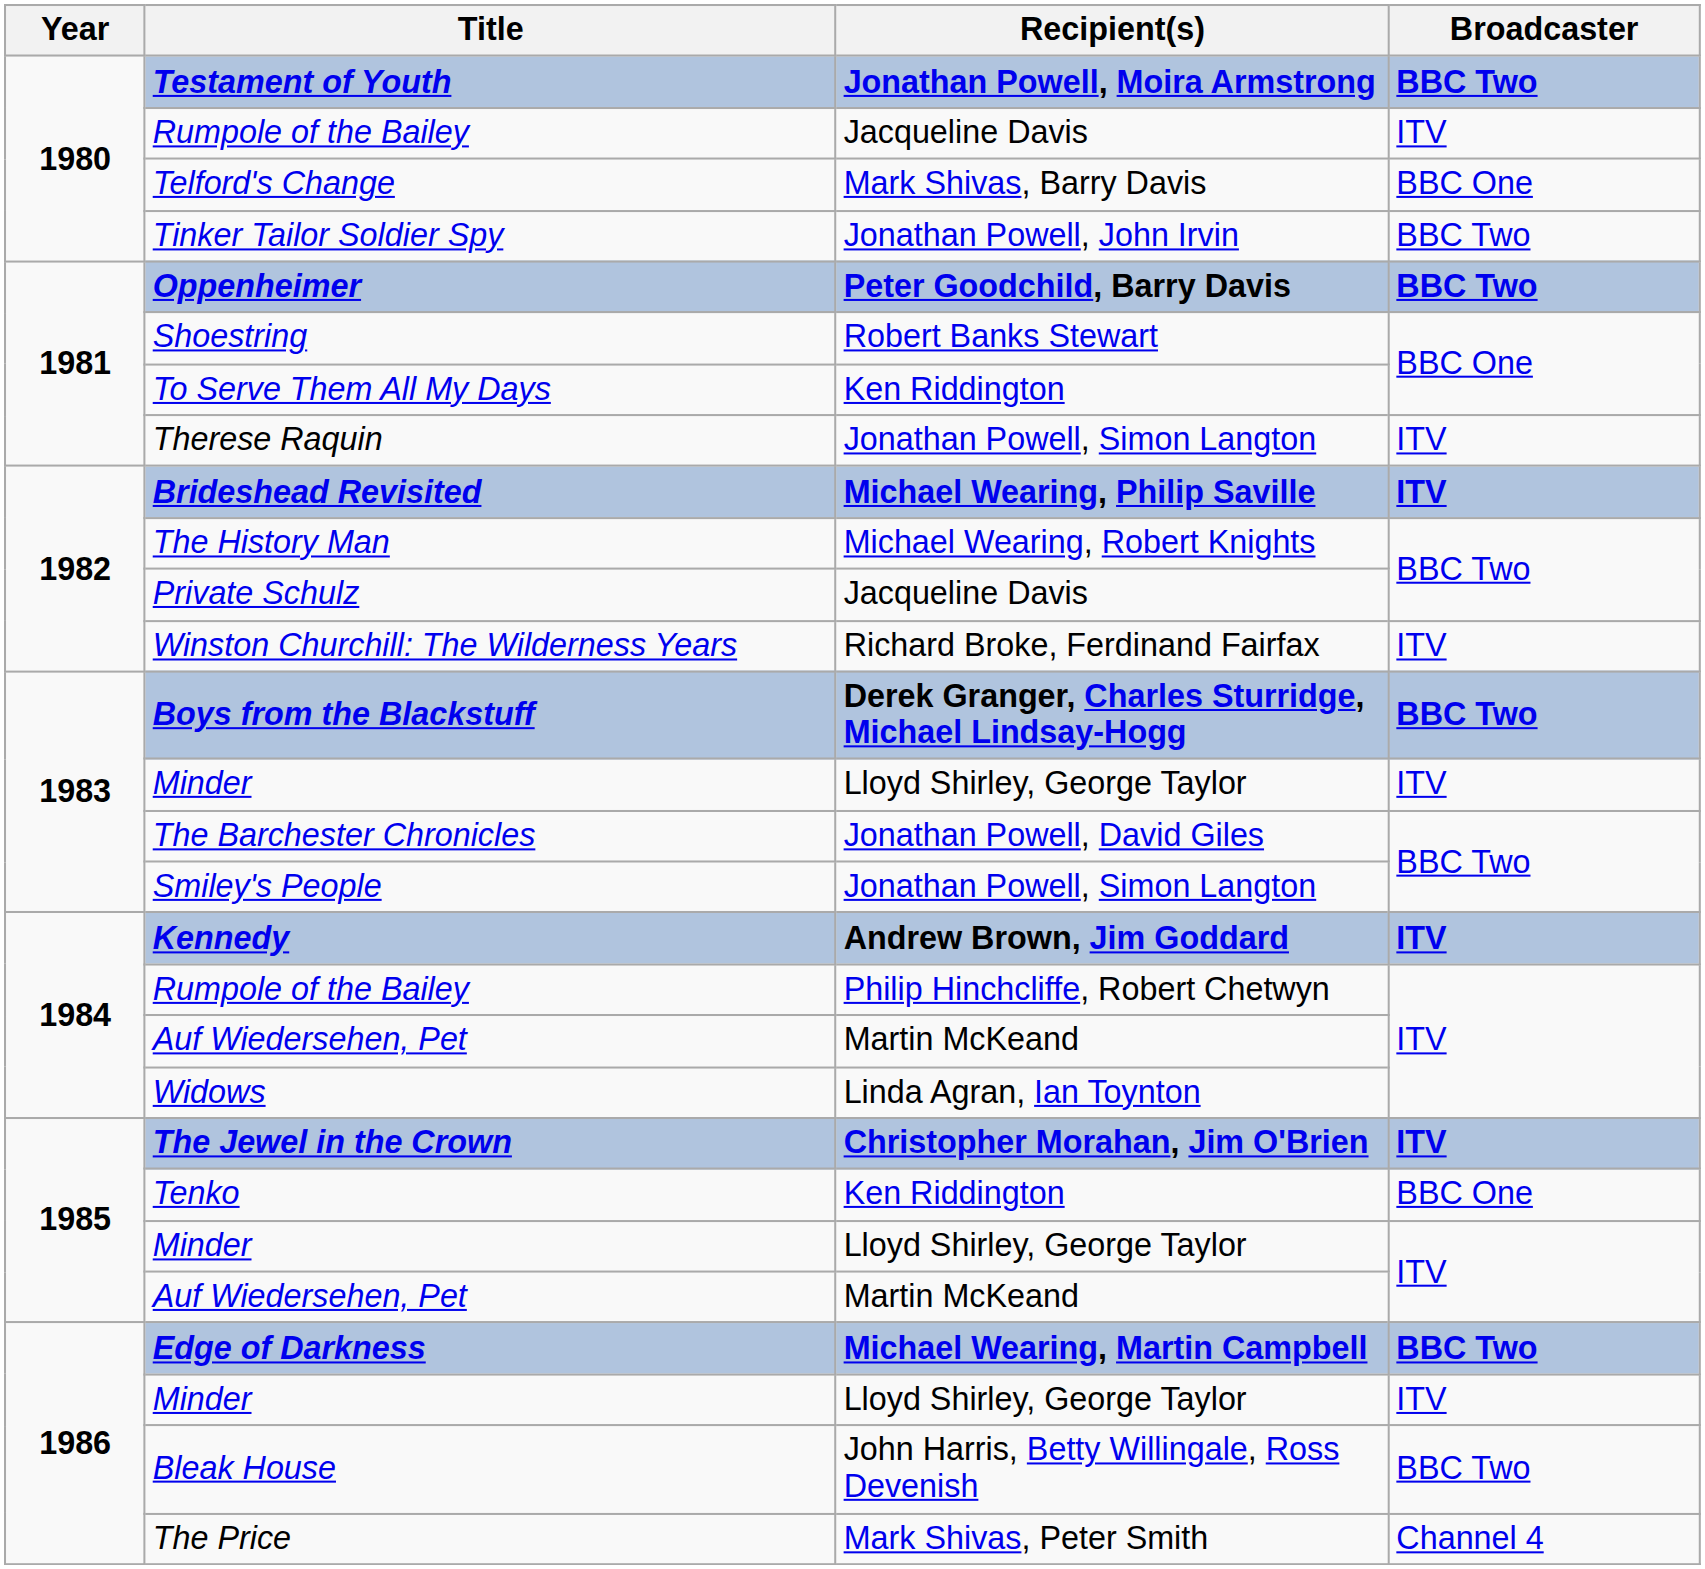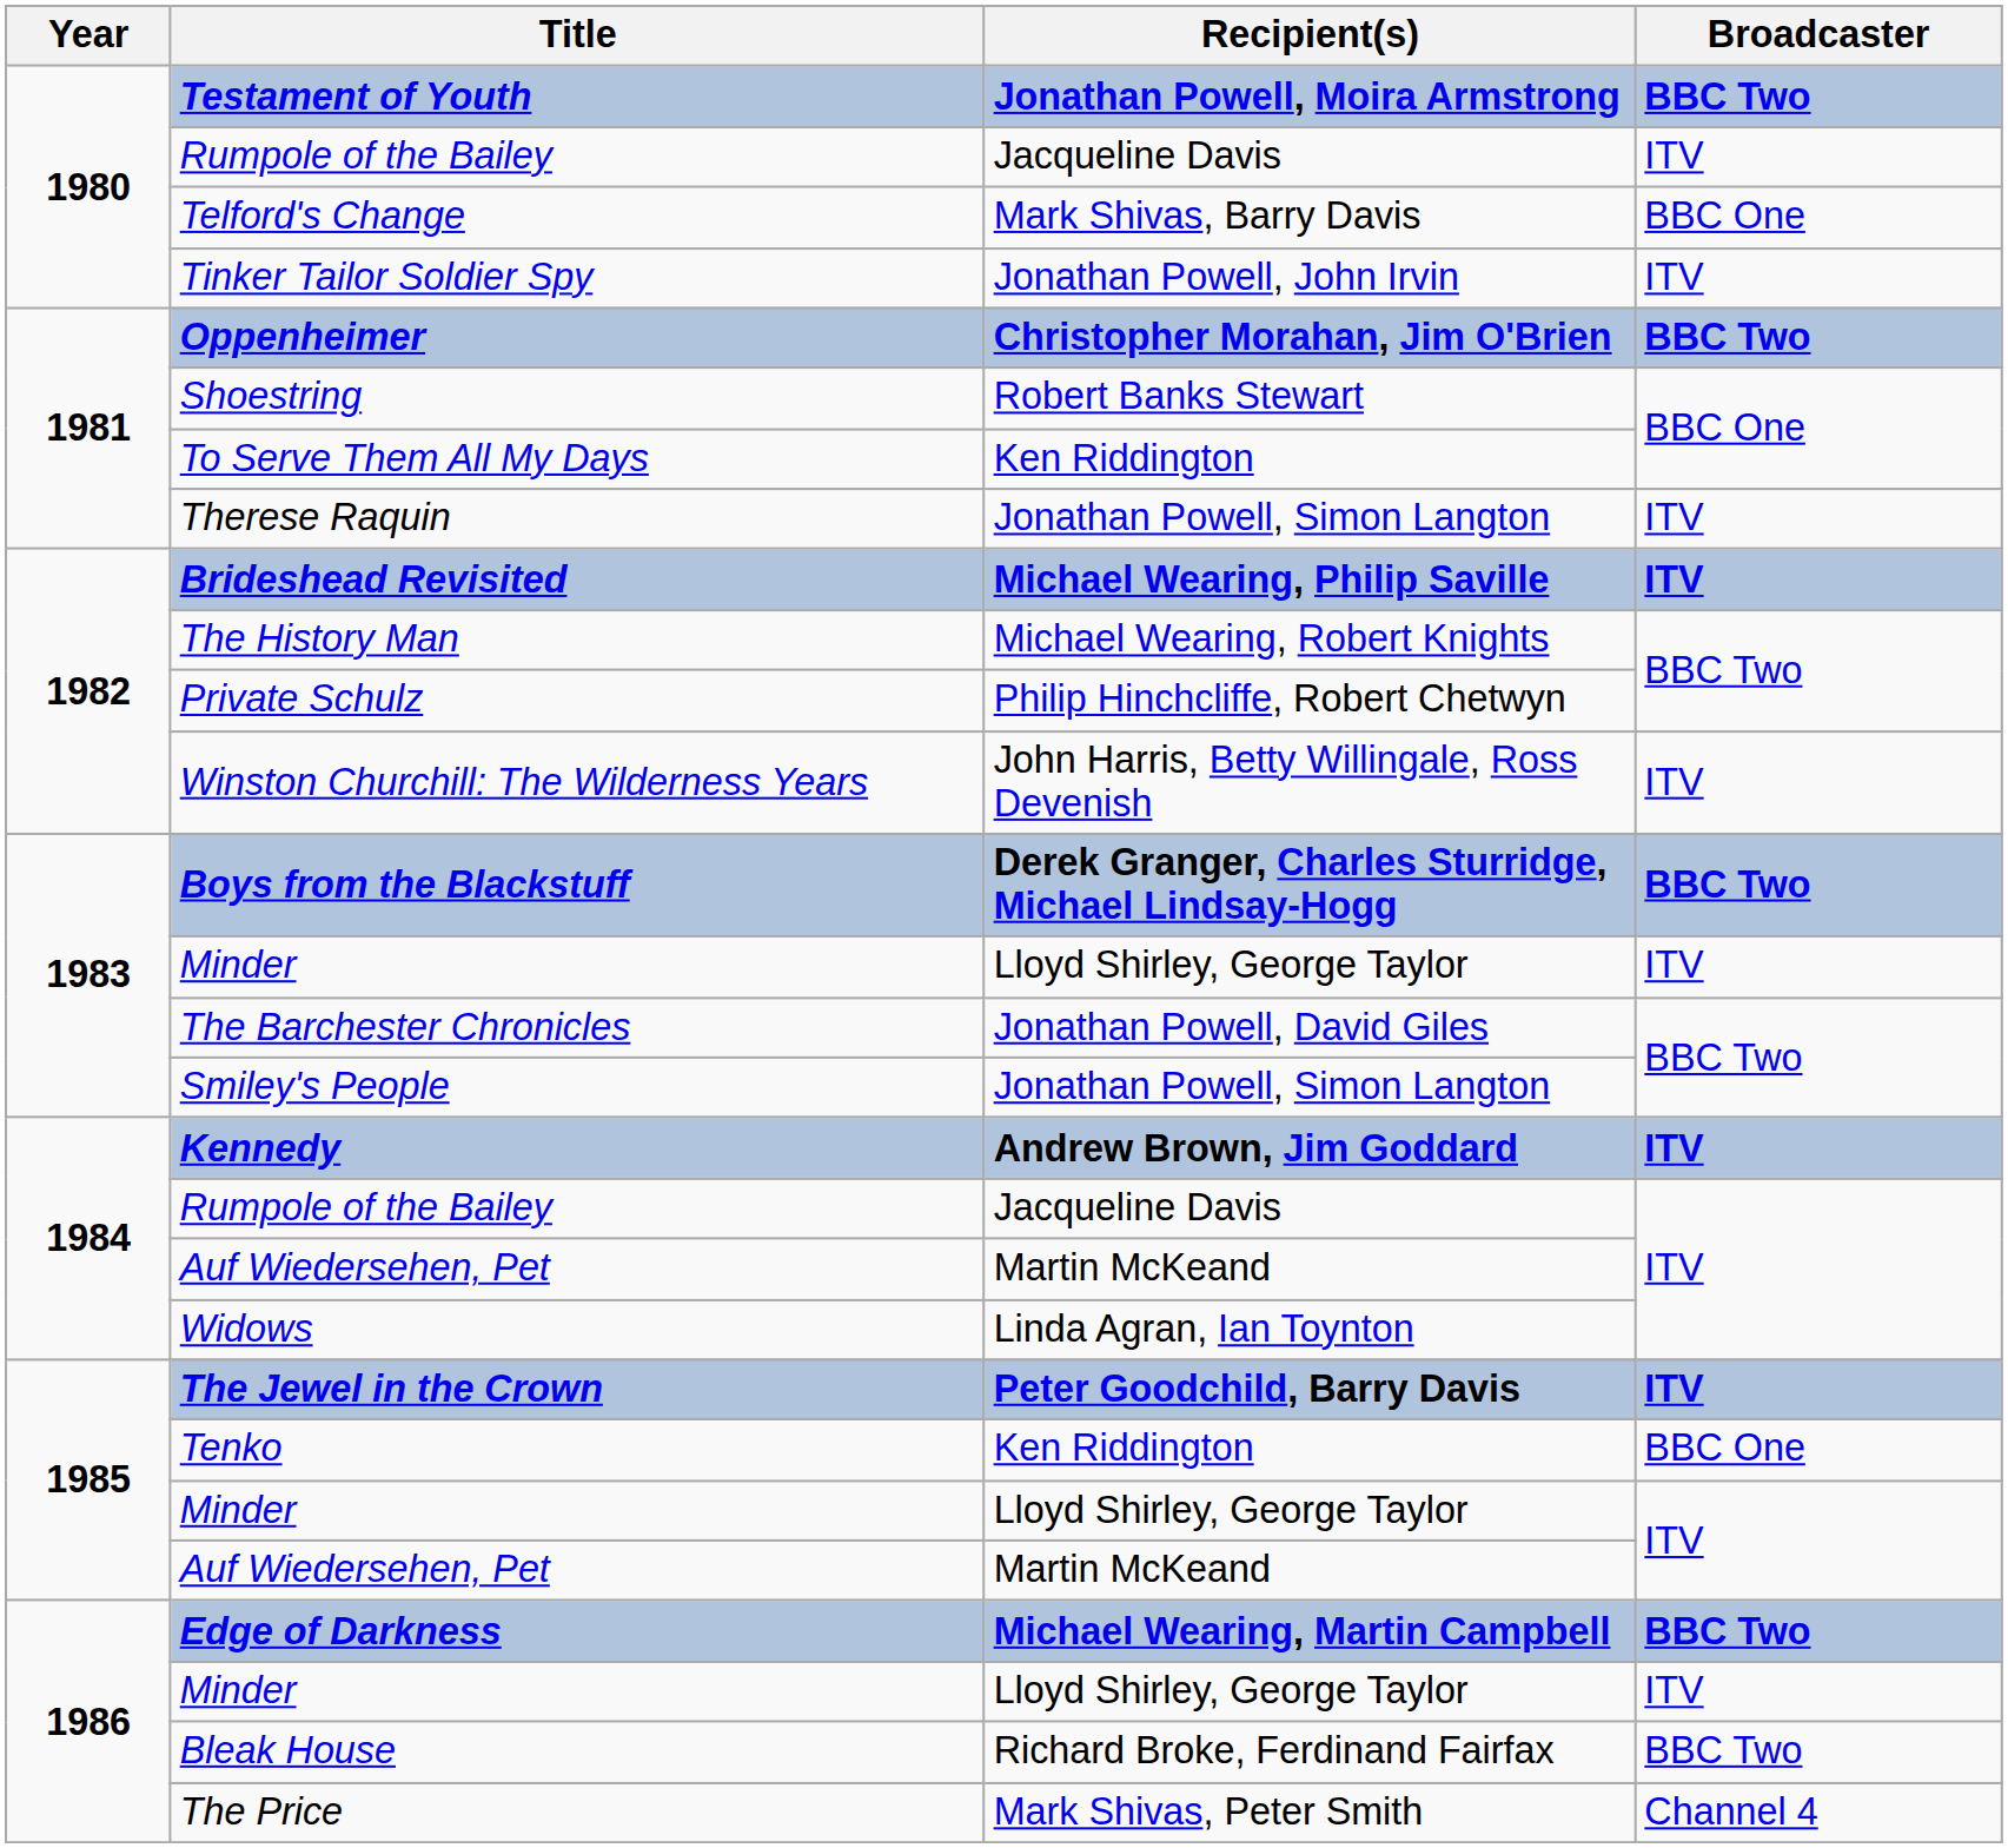Tinker Tailor Soldier Spy | Broadcaster: BBC Two -> ITV
Oppenheimer | Recipient(s): Peter Goodchild, Barry Davis -> Christopher Morahan, Jim O'Brien
Private Schulz | Recipient(s): Jacqueline Davis -> Philip Hinchcliffe, Robert Chetwyn
Winston Churchill: The Wilderness Years | Recipient(s): Richard Broke, Ferdinand Fairfax -> John Harris, Betty Willingale, Ross Devenish
1984 / Rumpole of the Bailey | Recipient(s): Philip Hinchcliffe, Robert Chetwyn -> Jacqueline Davis
The Jewel in the Crown | Recipient(s): Christopher Morahan, Jim O'Brien -> Peter Goodchild, Barry Davis
Bleak House | Recipient(s): John Harris, Betty Willingale, Ross Devenish -> Richard Broke, Ferdinand Fairfax
